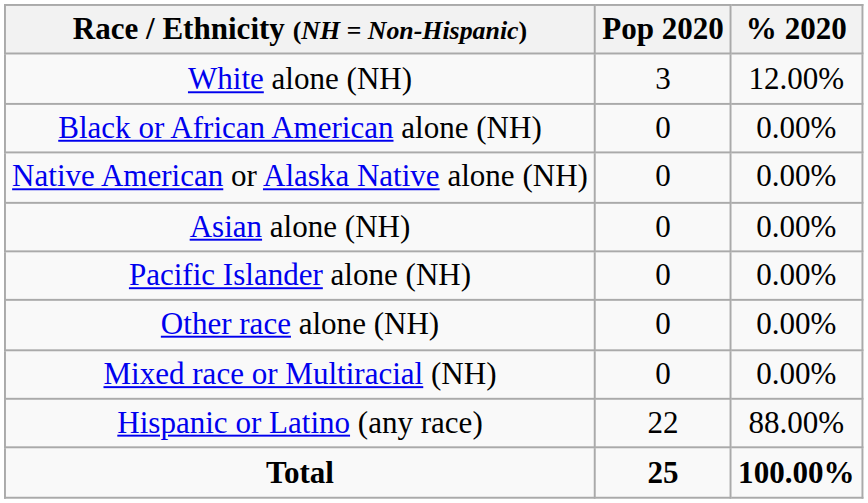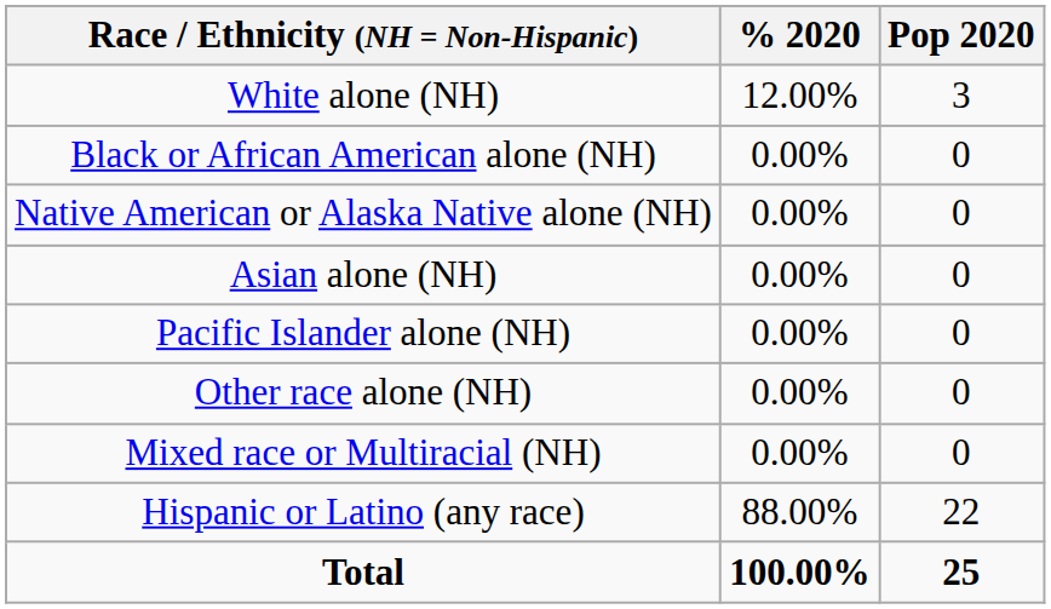columns swapped: Pop 2020 <-> % 2020
